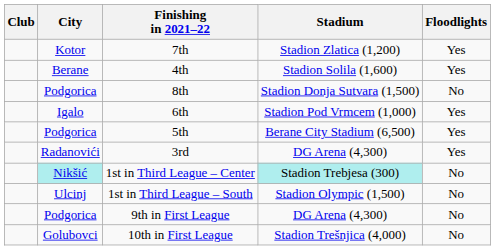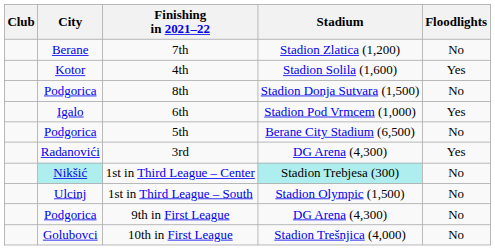7th | City: Kotor -> Berane
7th | Floodlights: Yes -> No
4th | City: Berane -> Kotor
5th | Floodlights: Yes -> No
